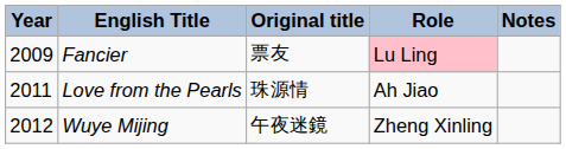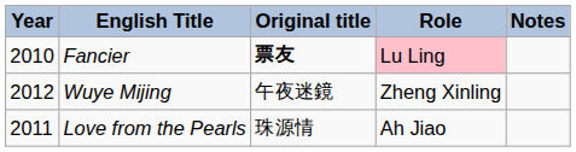Fancier | Year: 2009 -> 2010
Fancier | Original title: normal -> bold
rows swapped: Love from the Pearls <-> Wuye Mijing
